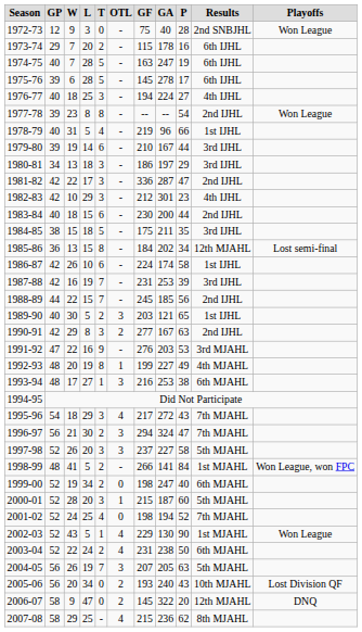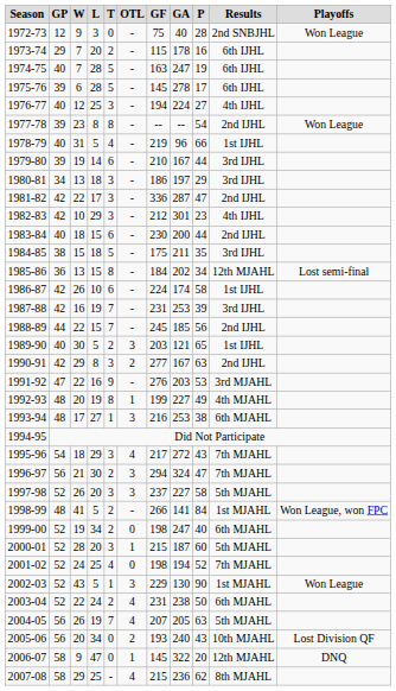1976-77 | W: 18 -> 12
2002-03 | OTL: 4 -> 3
2004-05 | OTL: 3 -> 4
2006-07 | OTL: 2 -> 1
